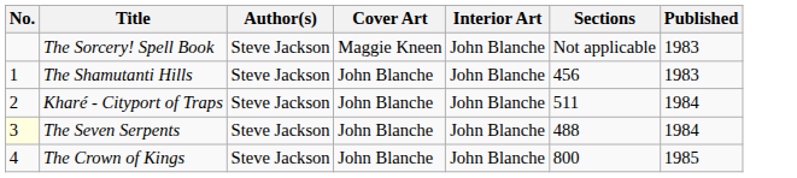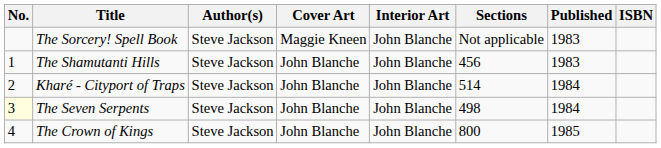+ column: ISBN
Kharé - Cityport of Traps | Sections: 511 -> 514
The Seven Serpents | Sections: 488 -> 498
